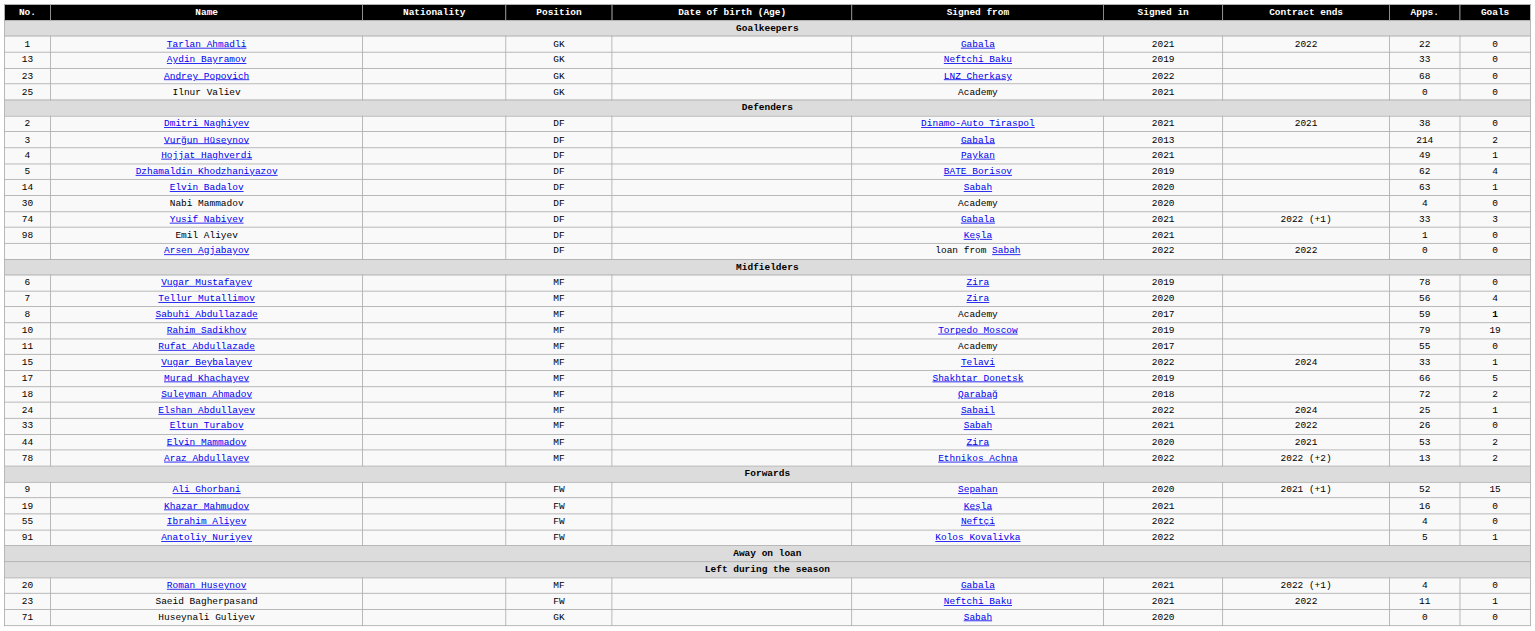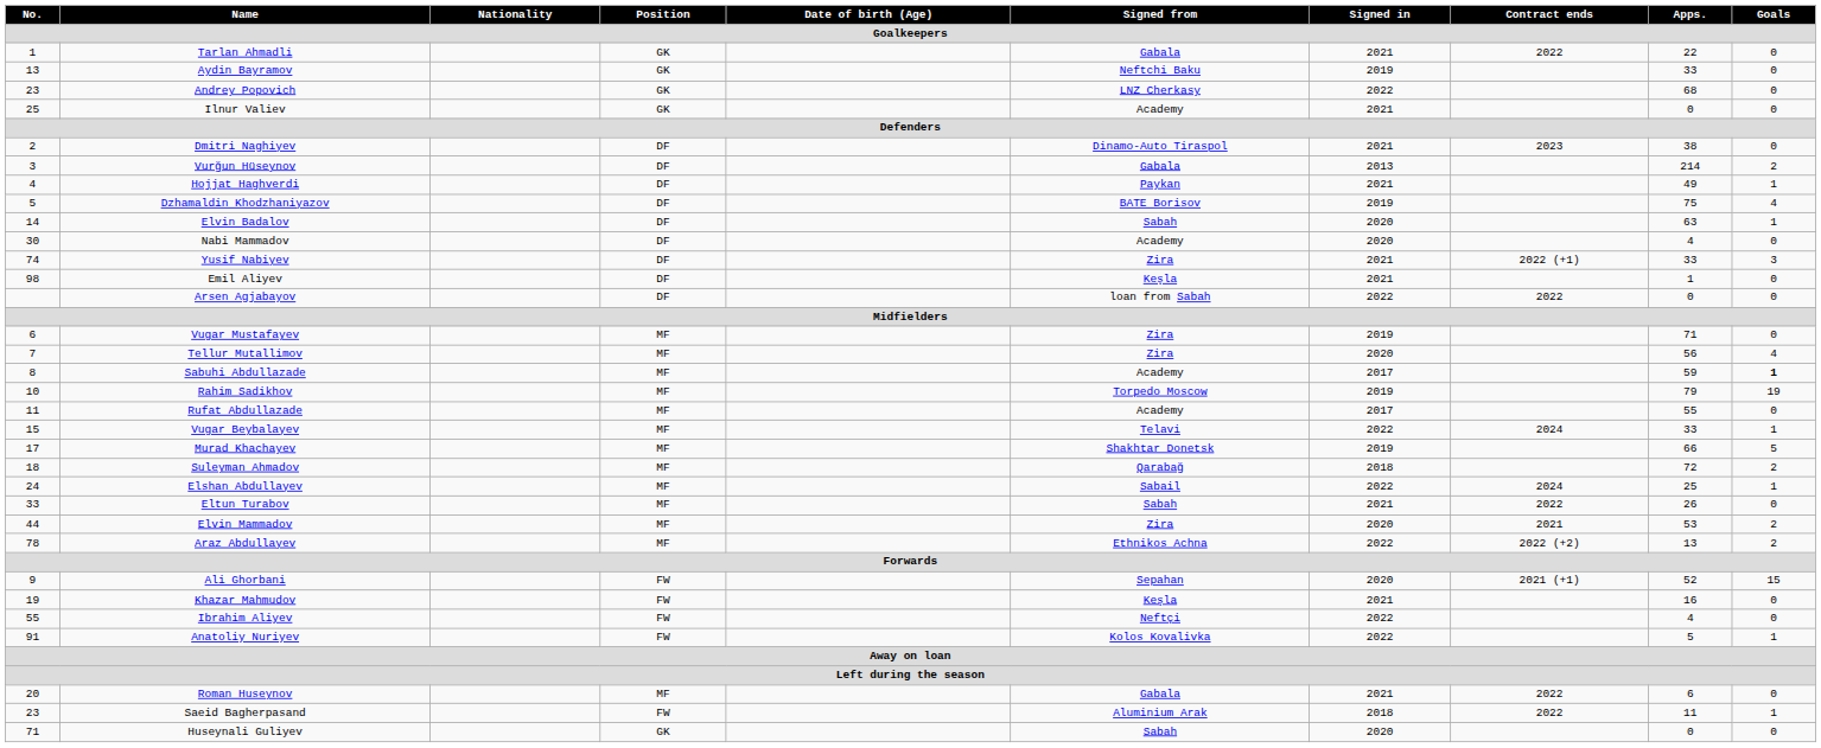Dmitri Naghiyev | Contract ends: 2021 -> 2023
Dzhamaldin Khodzhaniyazov | Apps.: 62 -> 75
Yusif Nabiyev | Signed from: Gabala -> Zira
Vugar Mustafayev | Apps.: 78 -> 71
Roman Huseynov | Contract ends: 2022 (+1) -> 2022
Roman Huseynov | Apps.: 4 -> 6
Saeid Bagherpasand | Signed from: Neftchi Baku -> Aluminium Arak
Saeid Bagherpasand | Signed in: 2021 -> 2018
